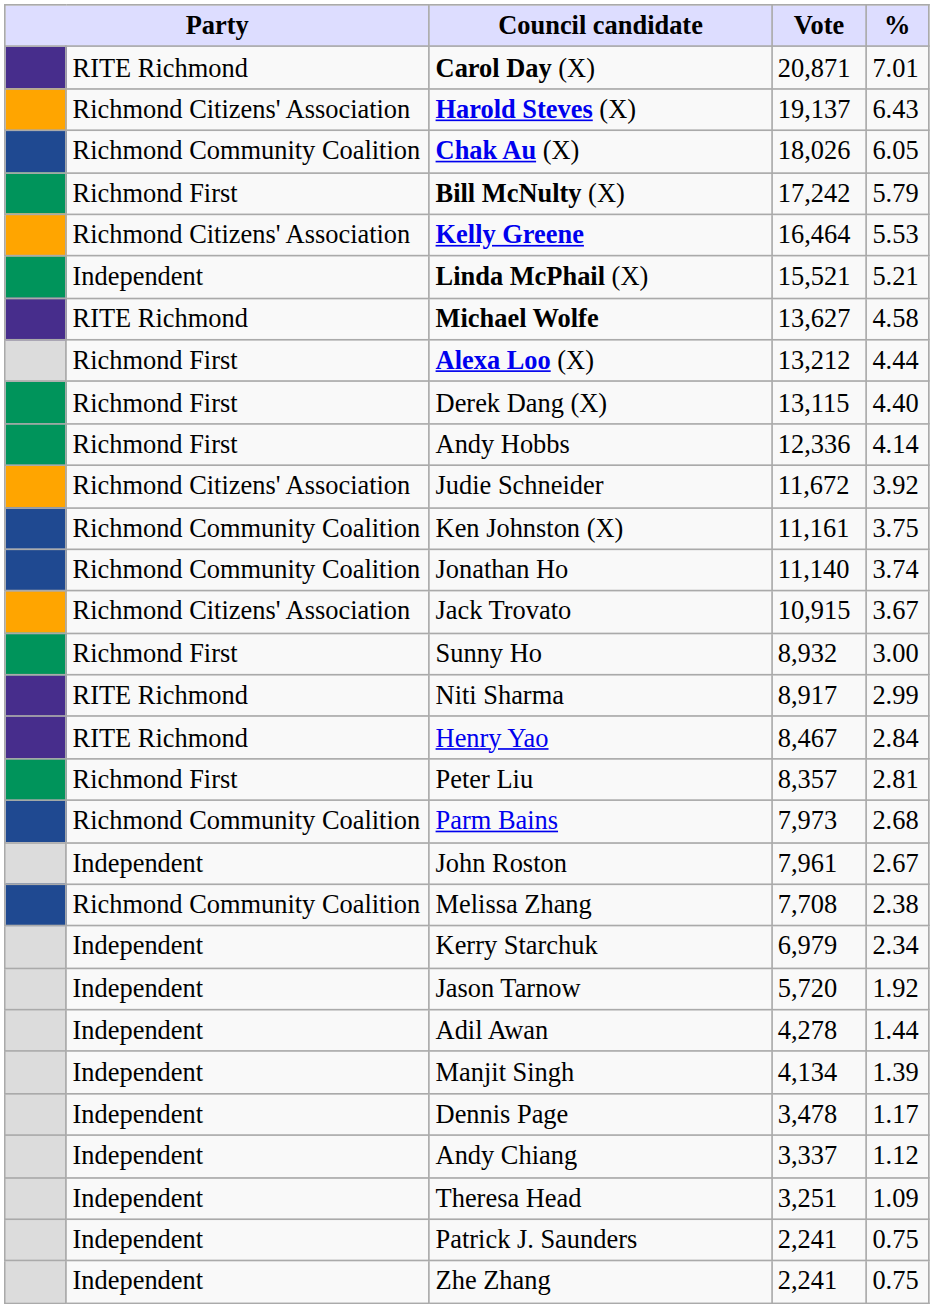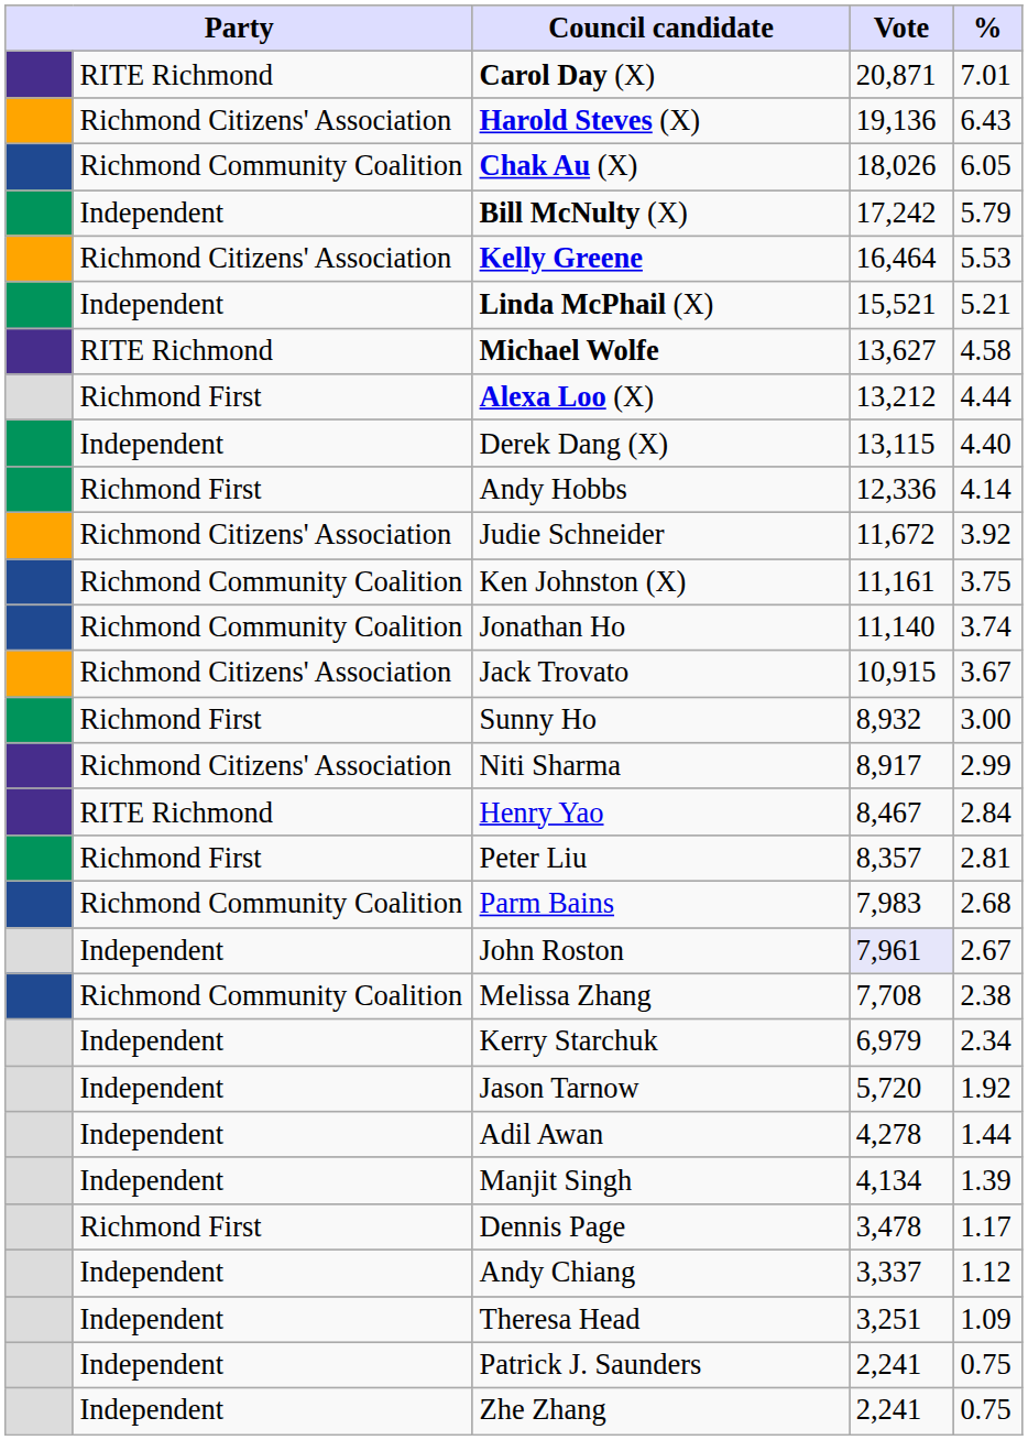Harold Steves (X) | Vote: 19,137 -> 19,136
Bill McNulty (X) | column 2: Richmond First -> Independent
Derek Dang (X) | column 2: Richmond First -> Independent
Niti Sharma | column 2: RITE Richmond -> Richmond Citizens' Association
Parm Bains | Vote: 7,973 -> 7,983
John Roston | Vote: no background -> lavender background
Dennis Page | column 2: Independent -> Richmond First
